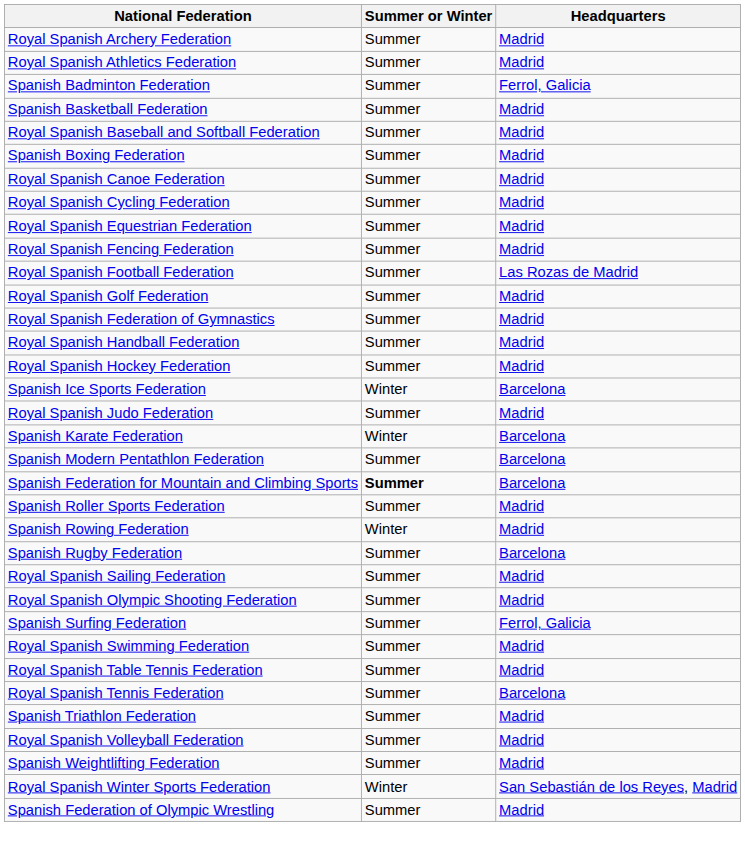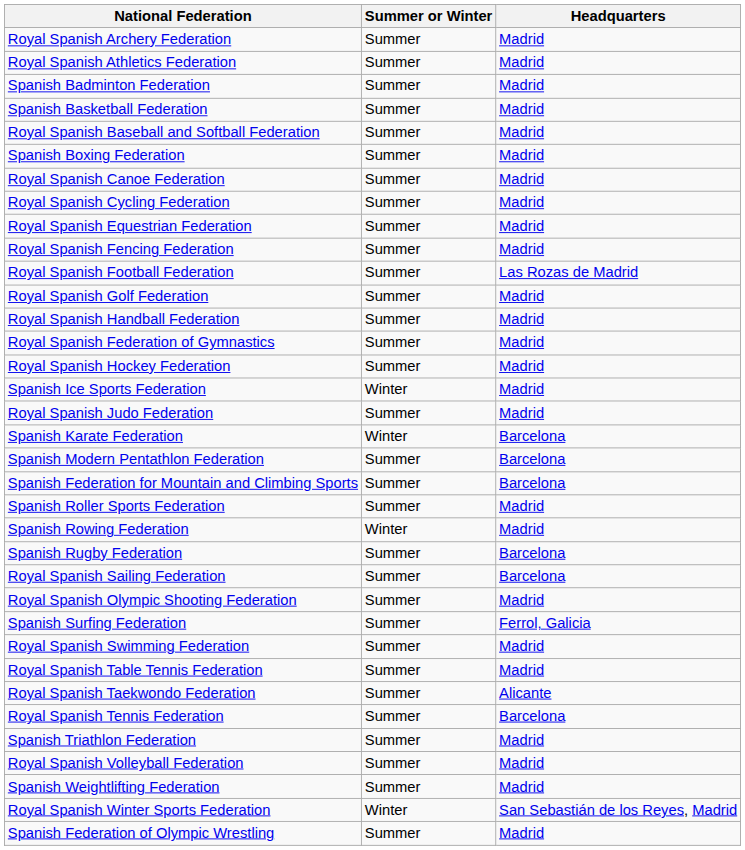Spanish Badminton Federation | Headquarters: Ferrol, Galicia -> Madrid
rows swapped: Royal Spanish Federation of Gymnastics <-> Royal Spanish Handball Federation
Spanish Ice Sports Federation | Headquarters: Barcelona -> Madrid
Spanish Federation for Mountain and Climbing Sports | Summer or Winter: bold -> normal
Royal Spanish Sailing Federation | Headquarters: Madrid -> Barcelona
+ row: Royal Spanish Taekwondo Federation | Summer | Alicante
